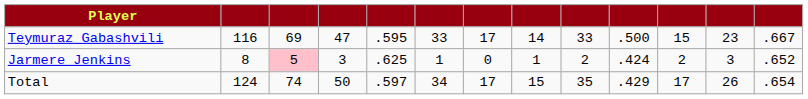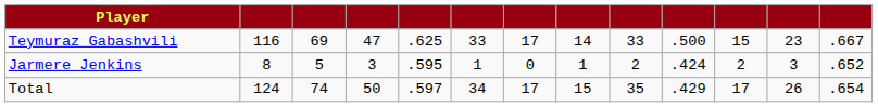Teymuraz Gabashvili | column 5: .595 -> .625
Jarmere Jenkins | column 3: pink background -> no background
Jarmere Jenkins | column 5: .625 -> .595
